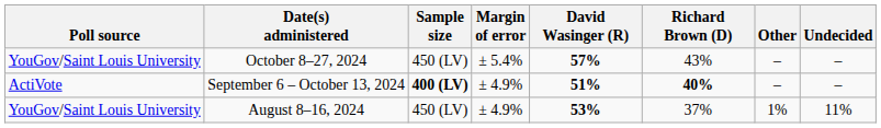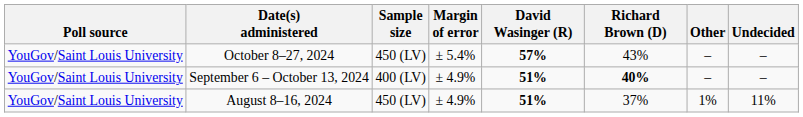September 6 – October 13, 2024 | Poll source: ActiVote -> YouGov/Saint Louis University
September 6 – October 13, 2024 | Sample size: bold -> normal
August 8–16, 2024 | David Wasinger (R): 53% -> 51%
